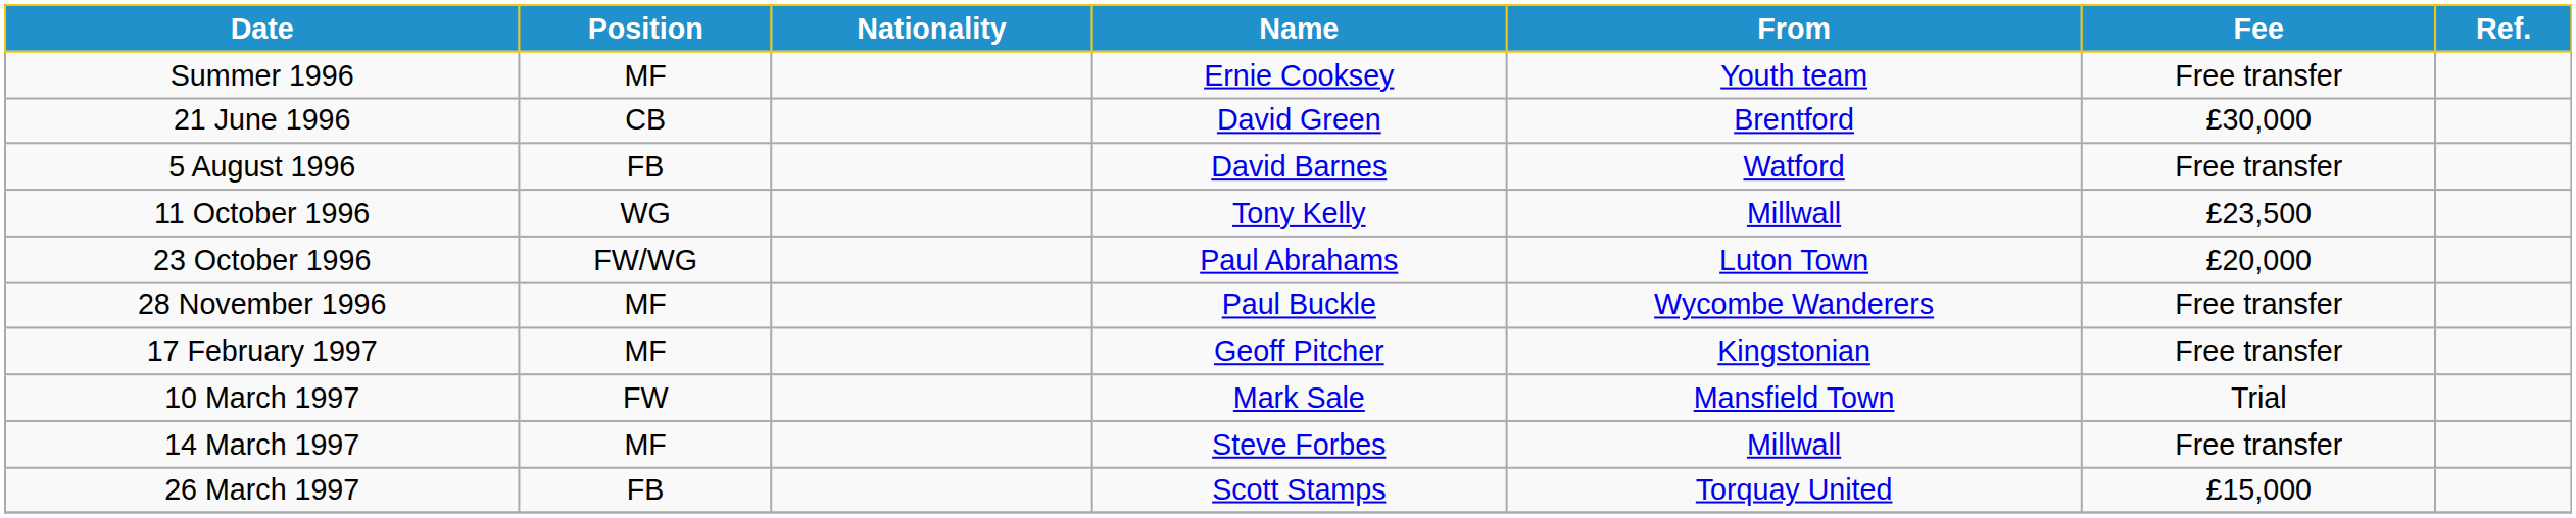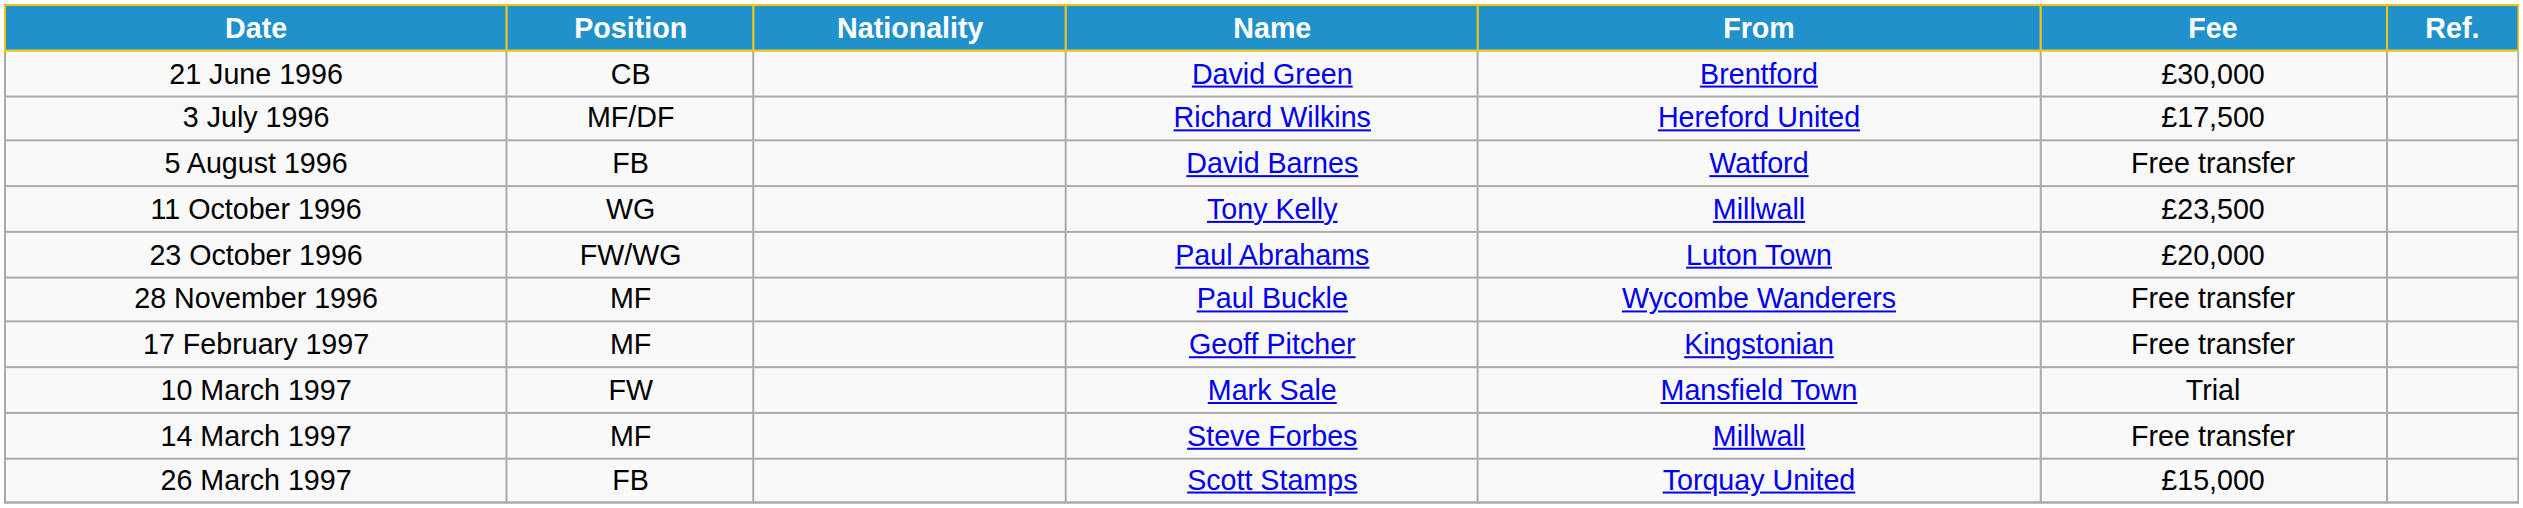- row: Summer 1996 | MF | Ernie Cooksey | Youth team | Free transfer
+ row: 3 July 1996 | MF/DF | Richard Wilkins | Hereford United | £17,500
